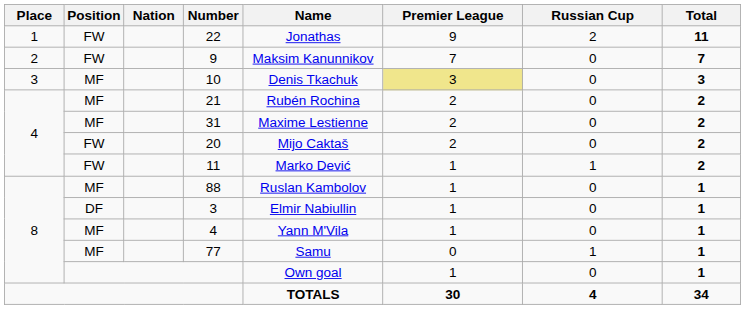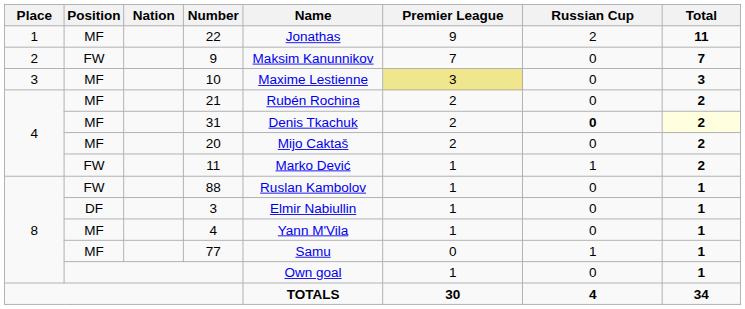22 | Position: FW -> MF
10 | Name: Denis Tkachuk -> Maxime Lestienne
31 | Name: Maxime Lestienne -> Denis Tkachuk
31 | Russian Cup: normal -> bold
31 | Total: no background -> lightyellow background
20 | Position: FW -> MF
88 | Position: MF -> FW
